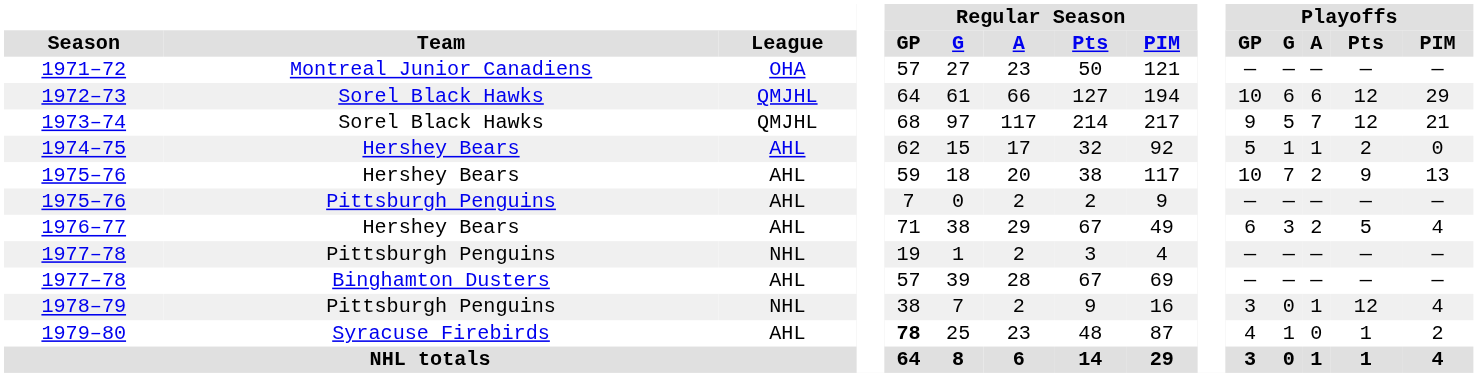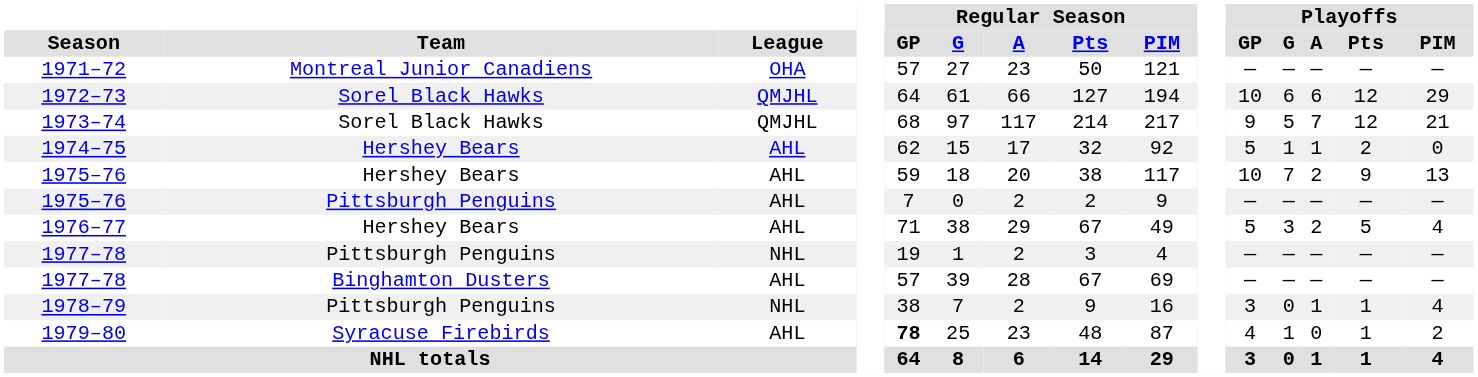1976–77 | Playoffs / GP: 6 -> 5
1978–79 | Playoffs / Pts: 12 -> 1
